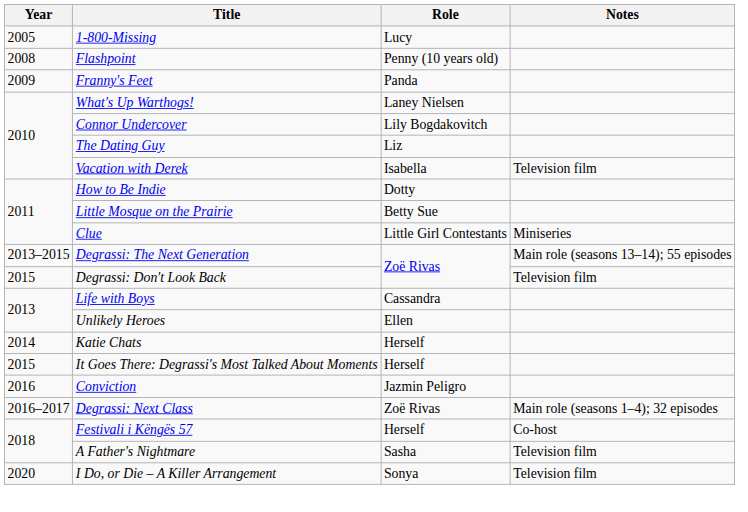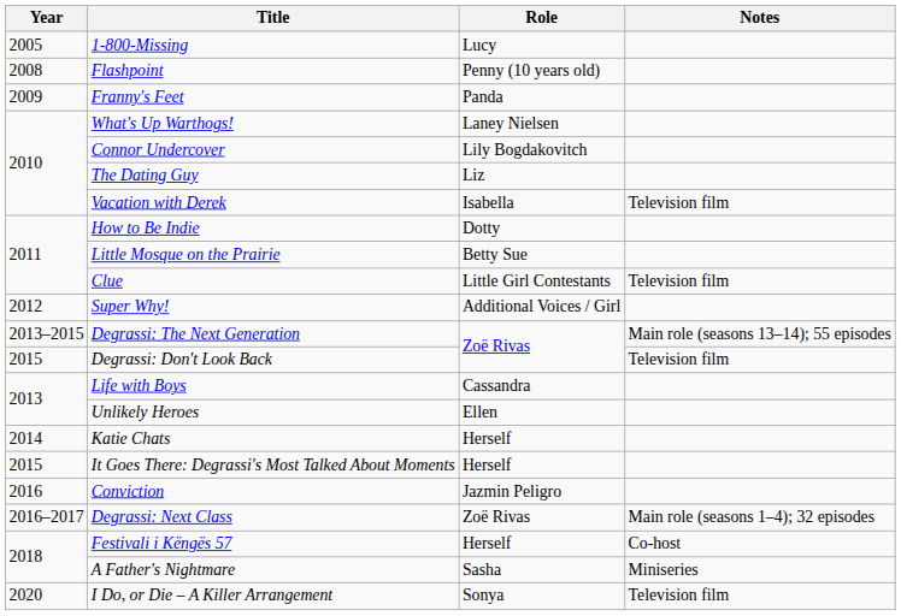Clue | Notes: Miniseries -> Television film
+ row: 2012 | Super Why! | Additional Voices / Girl
A Father's Nightmare | Notes: Television film -> Miniseries
